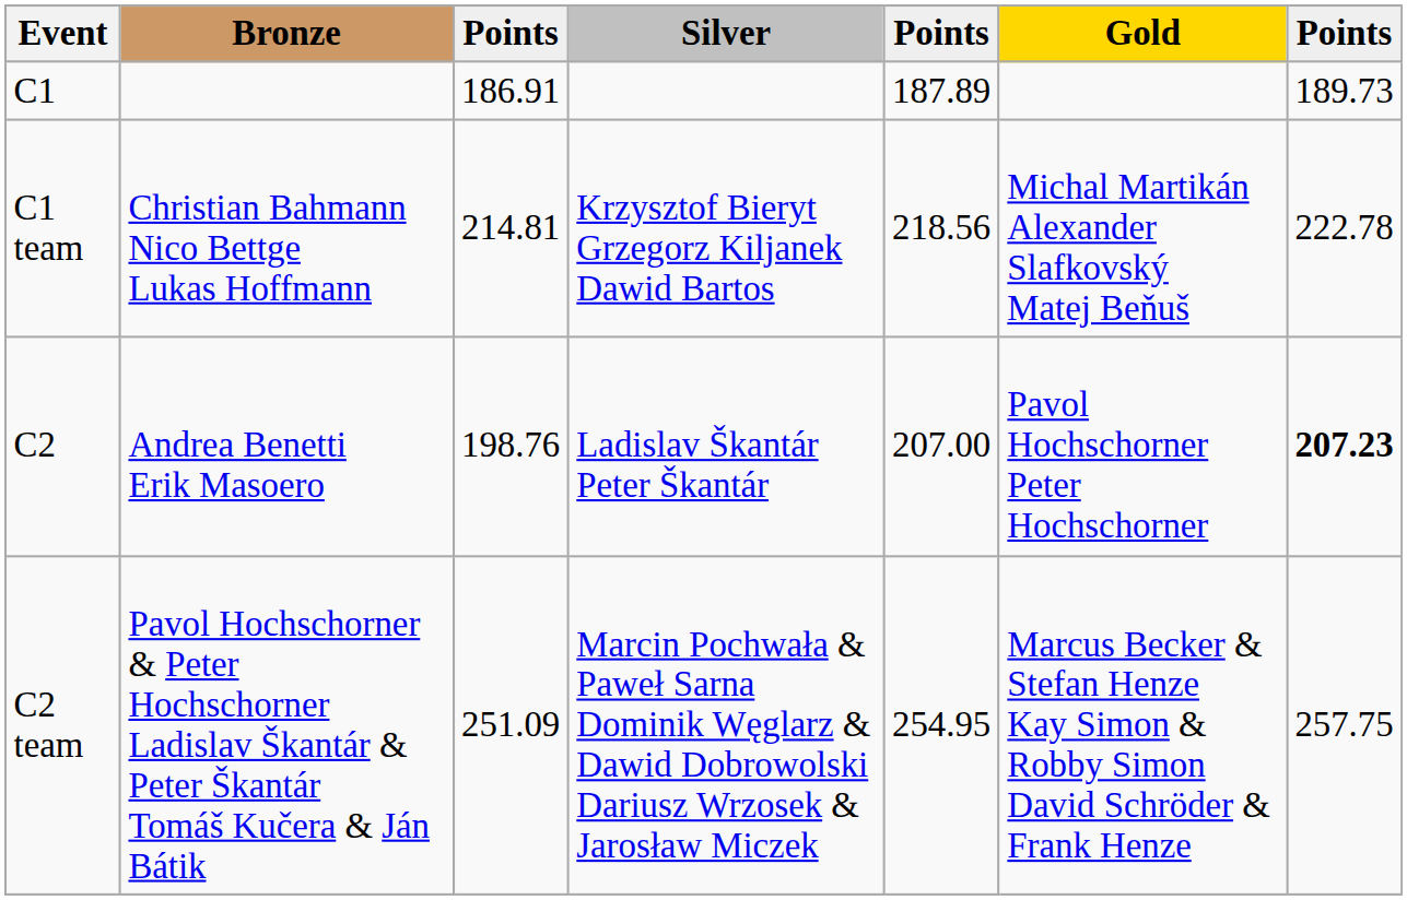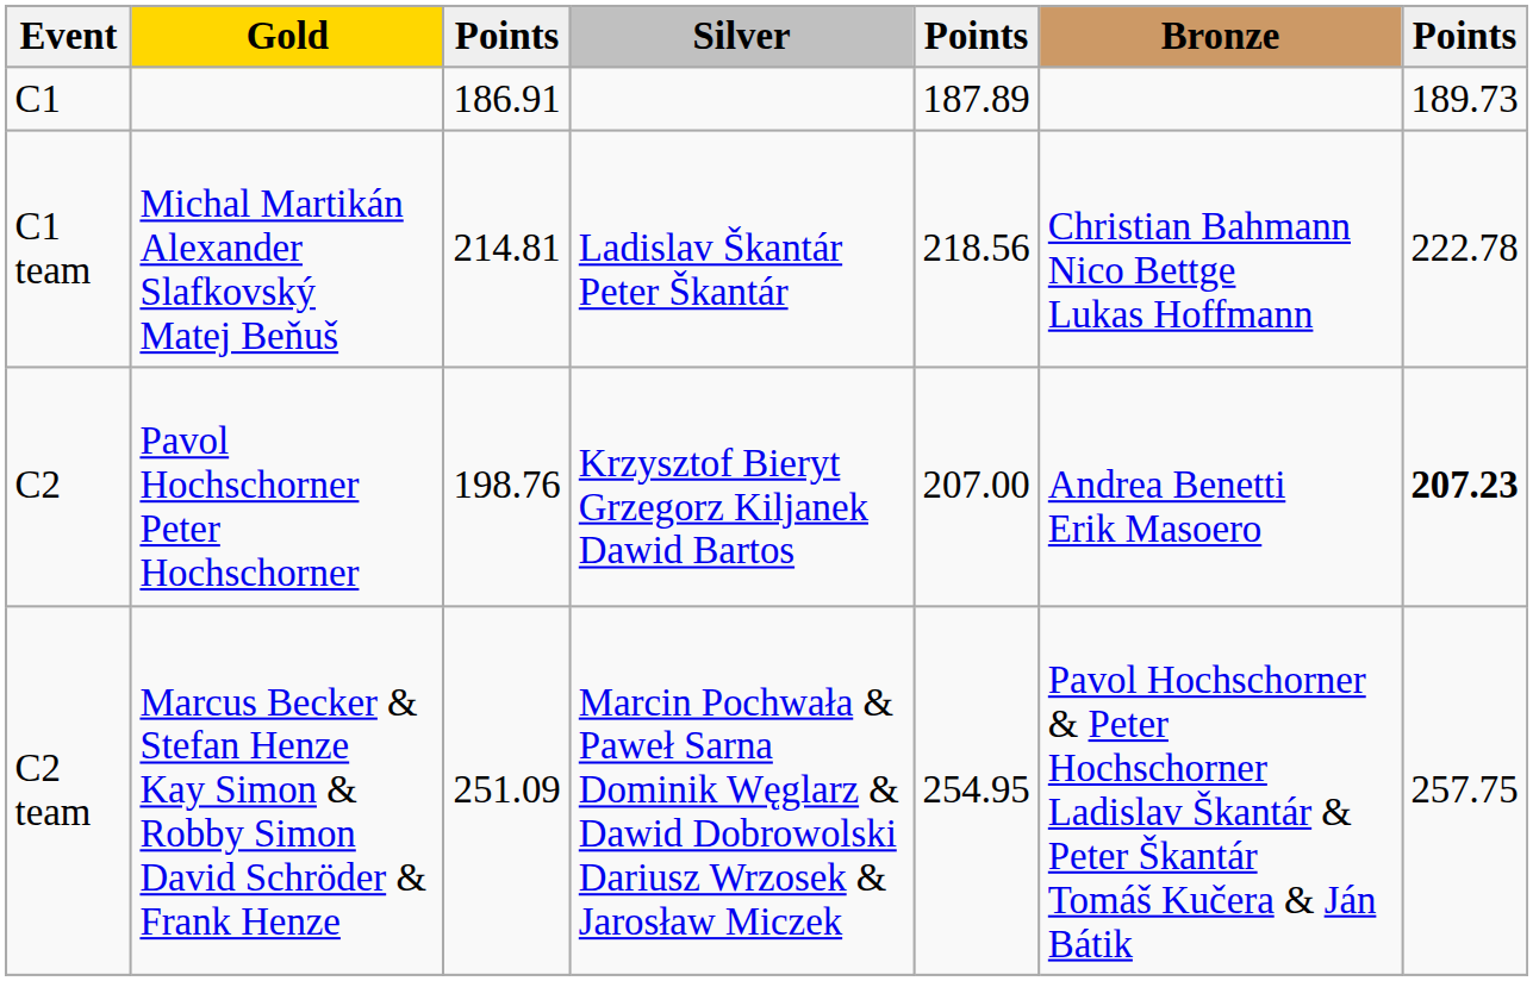columns swapped: Gold <-> Bronze
C1 team | Silver: Krzysztof Bieryt Grzegorz Kiljanek Dawid Bartos -> Ladislav Škantár Peter Škantár
C2 | Silver: Ladislav Škantár Peter Škantár -> Krzysztof Bieryt Grzegorz Kiljanek Dawid Bartos
